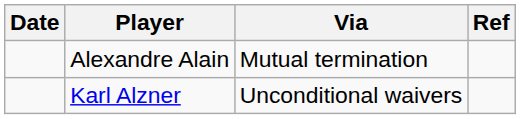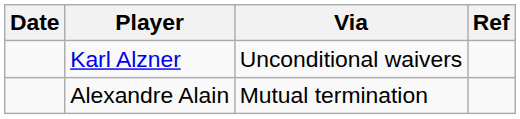rows swapped: Karl Alzner <-> Alexandre Alain
